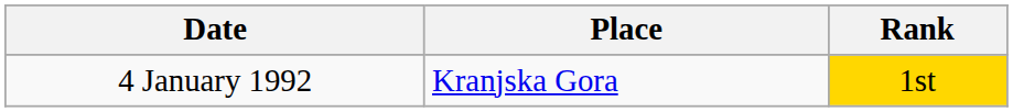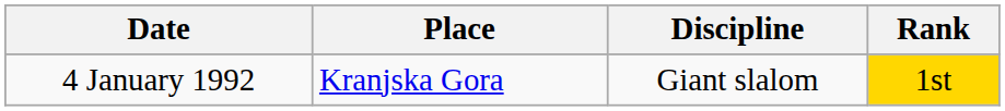+ column: Discipline | Giant slalom
